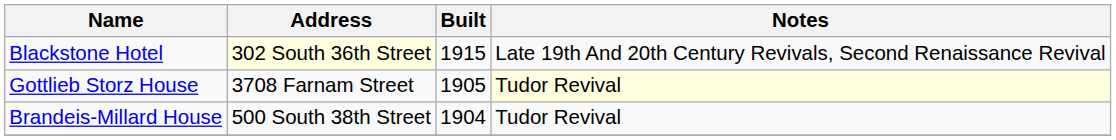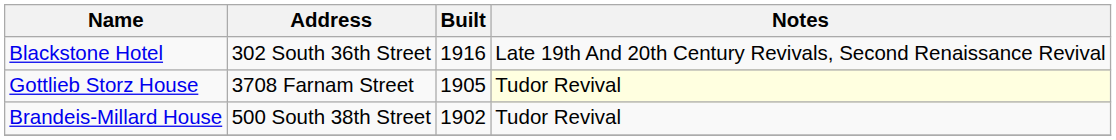Blackstone Hotel | Address: lightyellow background -> no background
Blackstone Hotel | Built: 1915 -> 1916
Brandeis-Millard House | Built: 1904 -> 1902
